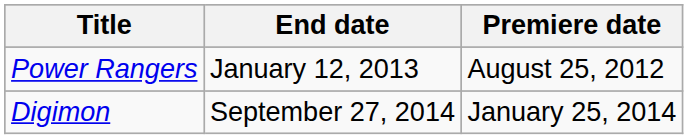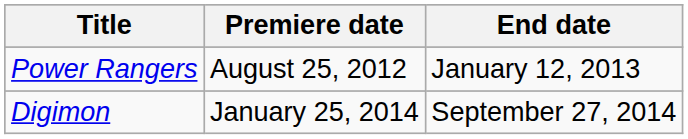columns swapped: Premiere date <-> End date
